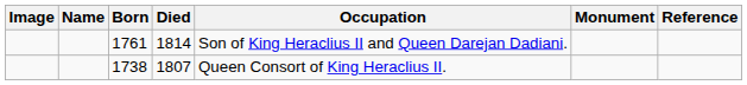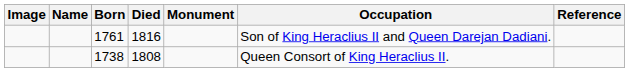columns swapped: Occupation <-> Monument
1761 | Died: 1814 -> 1816
1738 | Died: 1807 -> 1808
